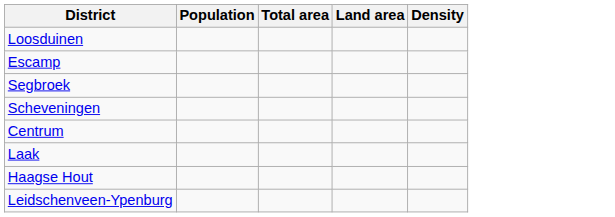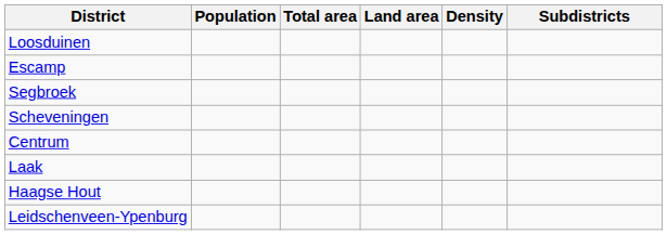+ column: Subdistricts
